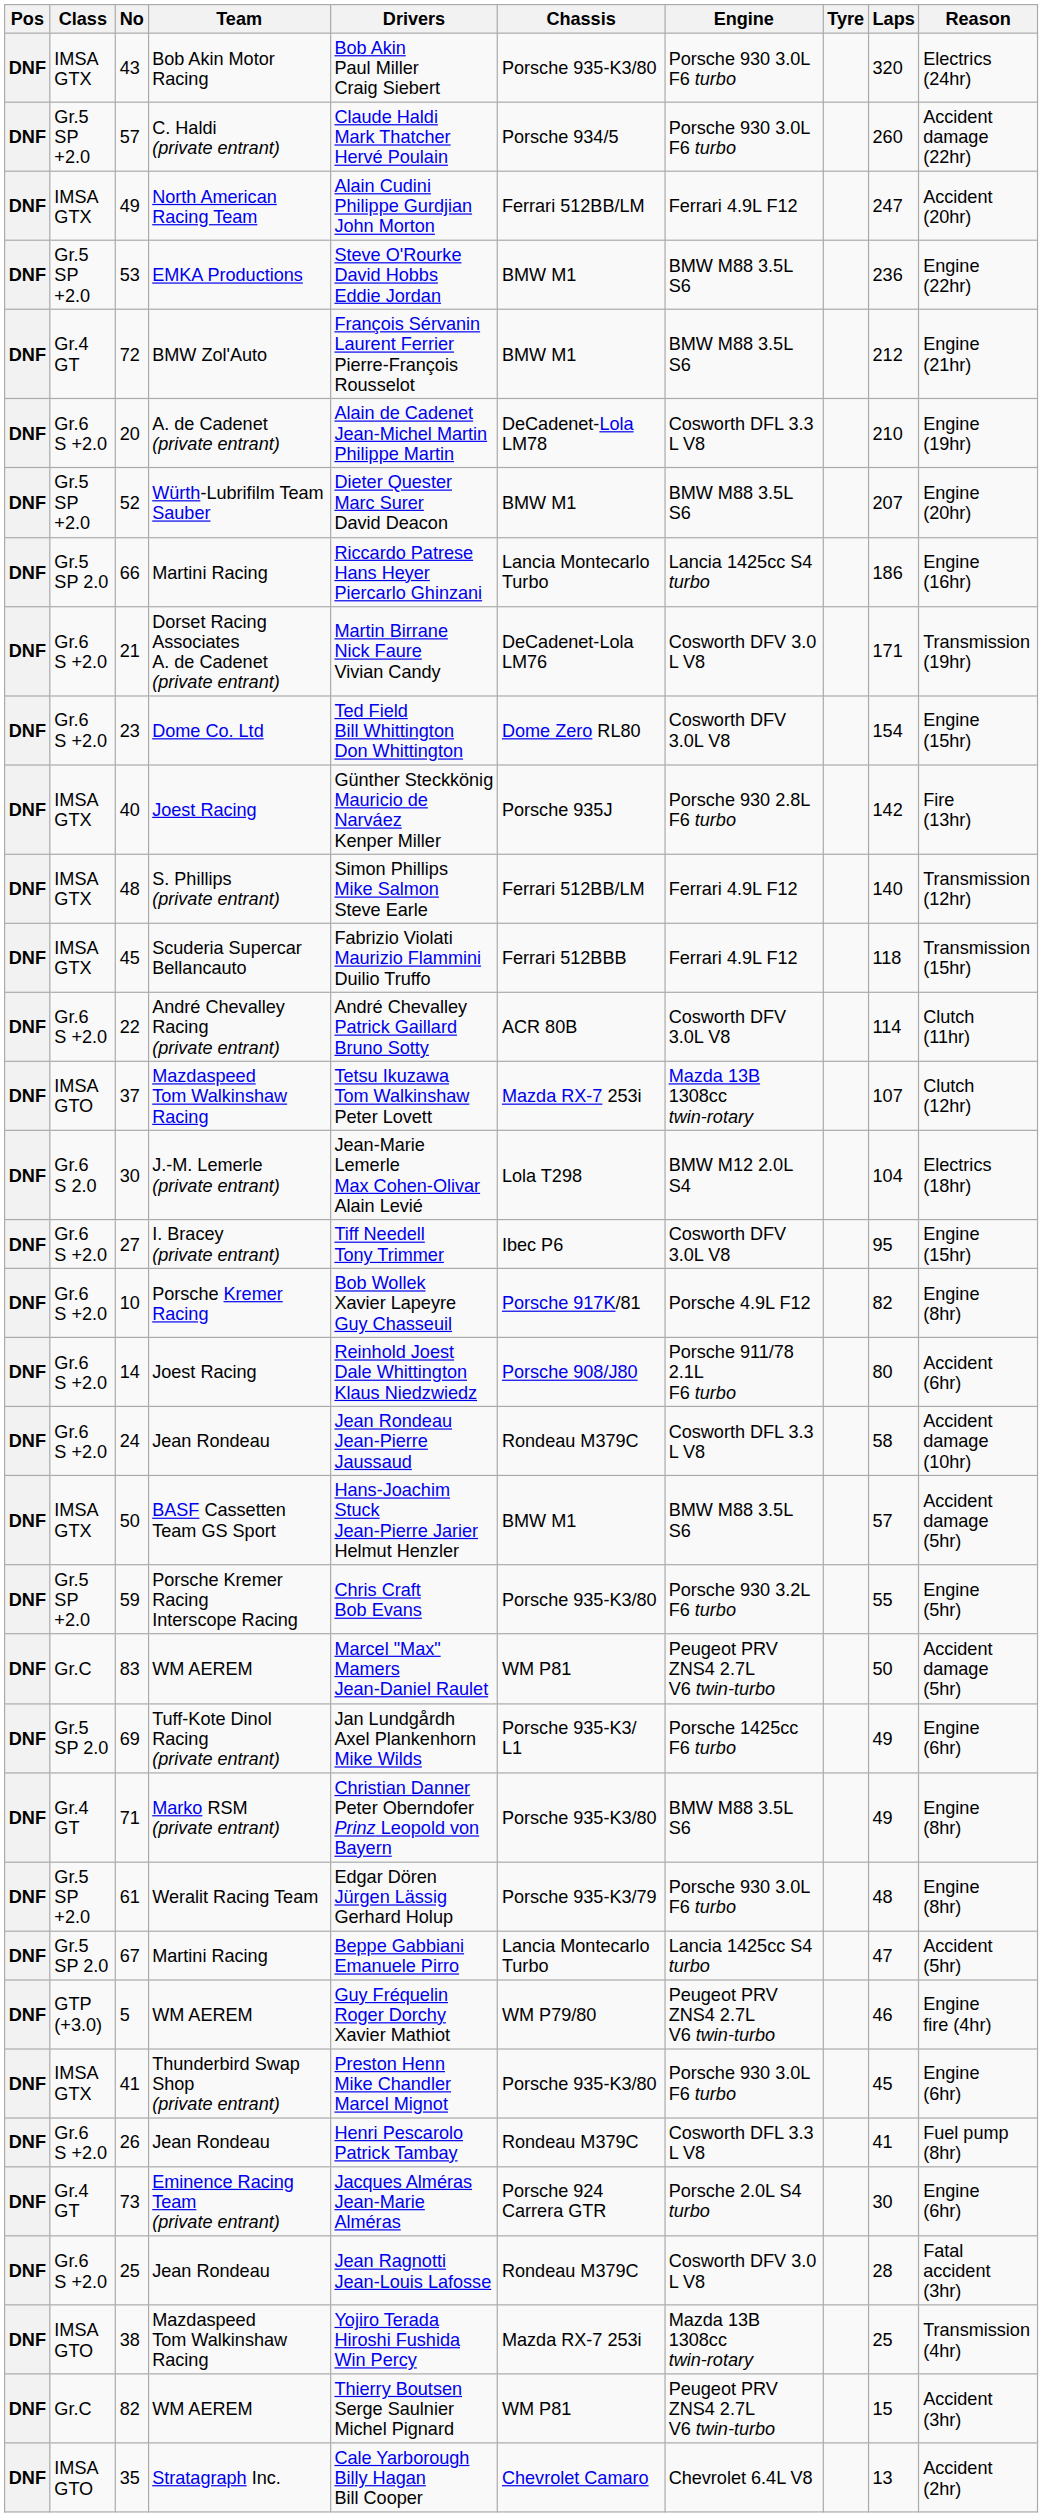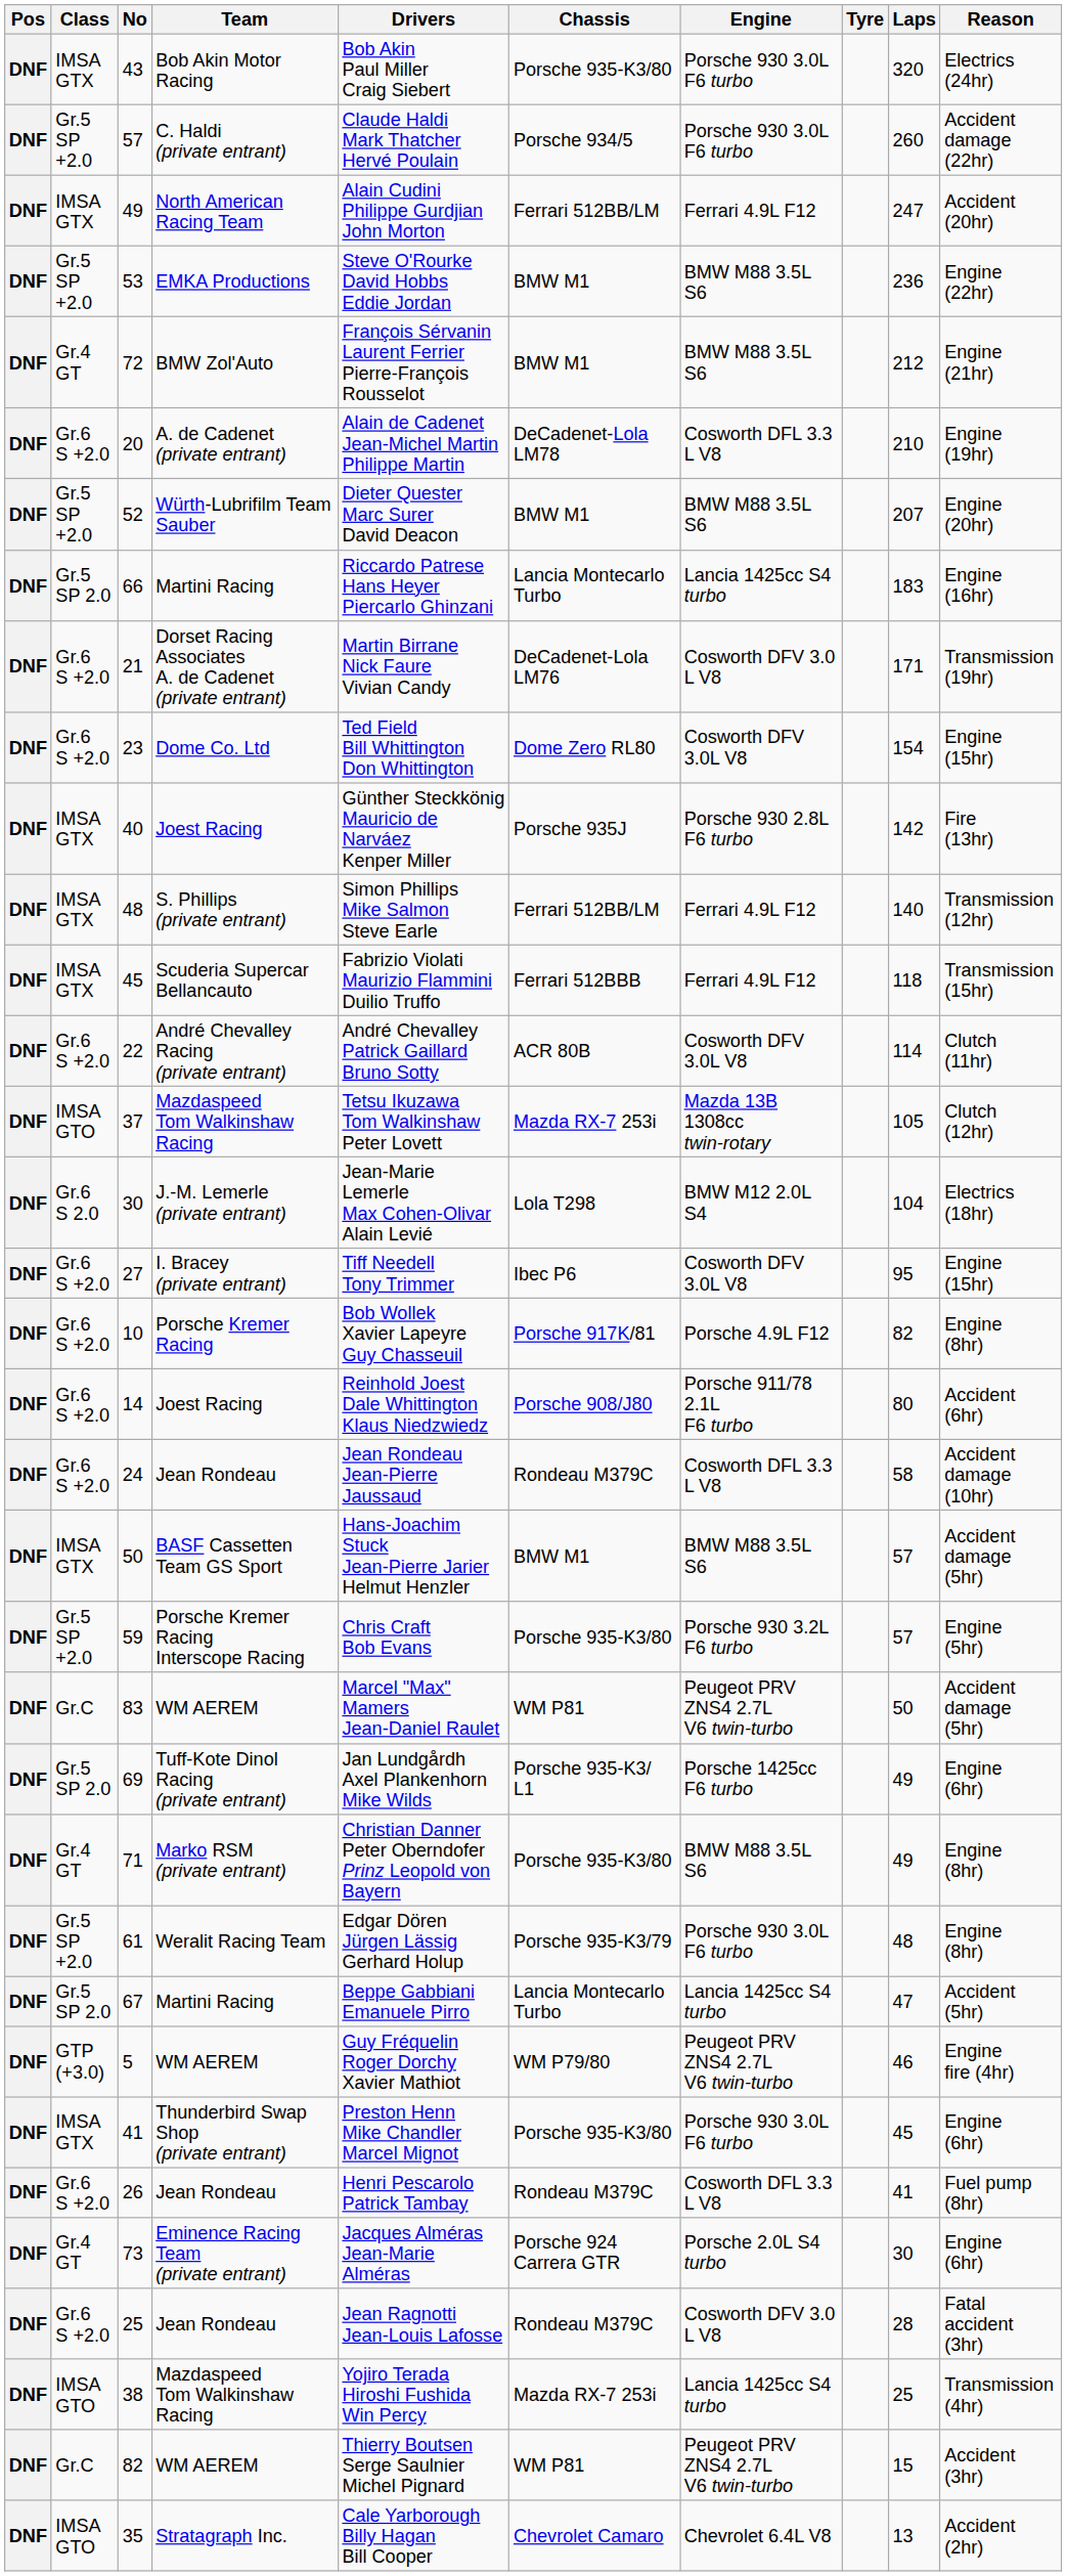66 | Laps: 186 -> 183
37 | Laps: 107 -> 105
59 | Laps: 55 -> 57
38 | Engine: Mazda 13B 1308cc twin-rotary -> Lancia 1425cc S4 turbo
